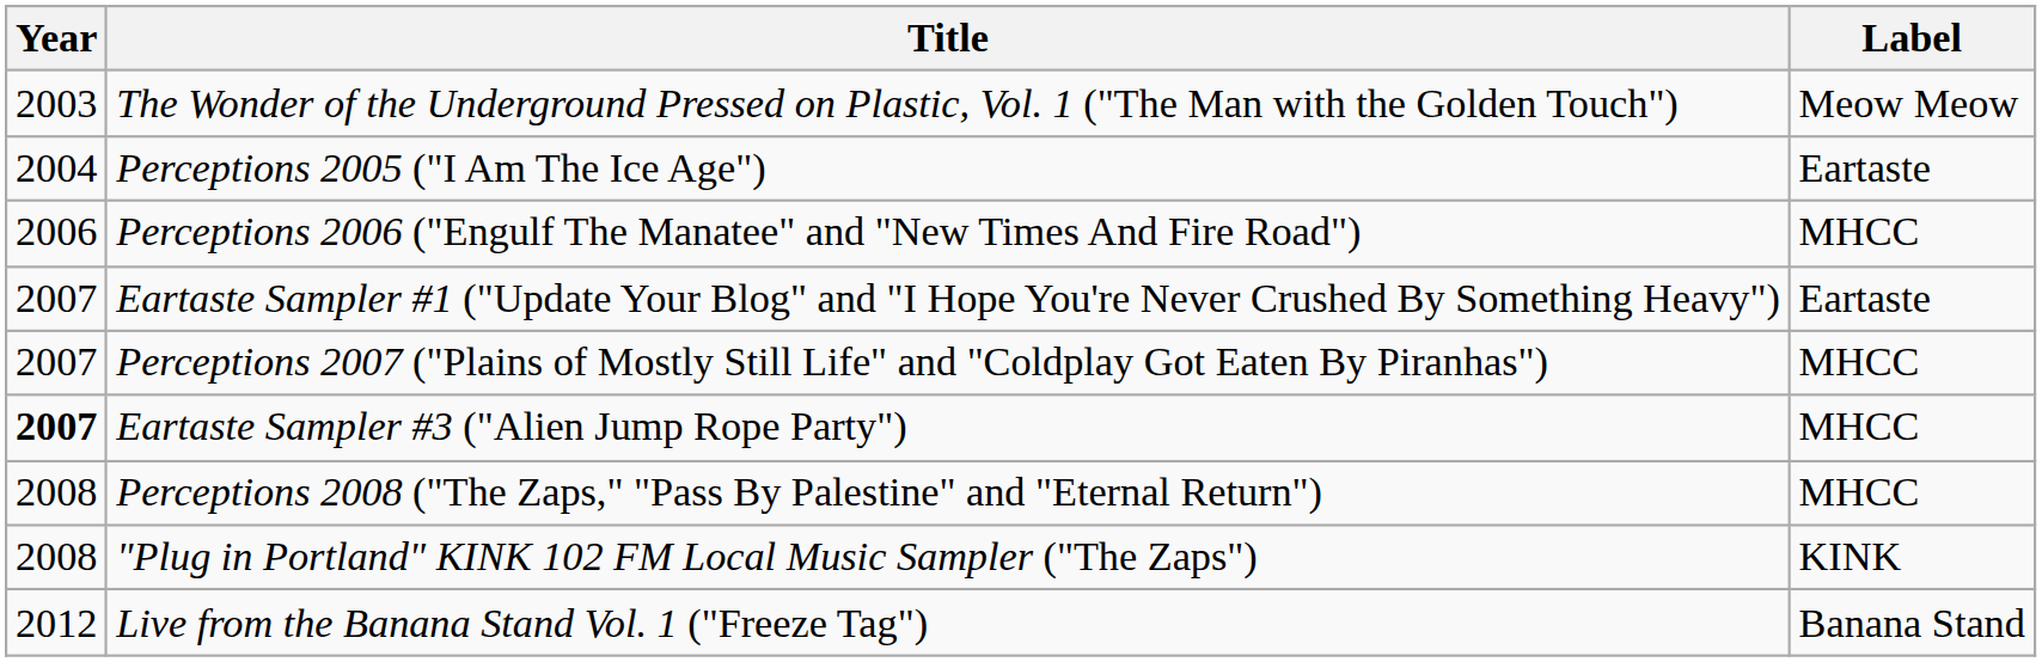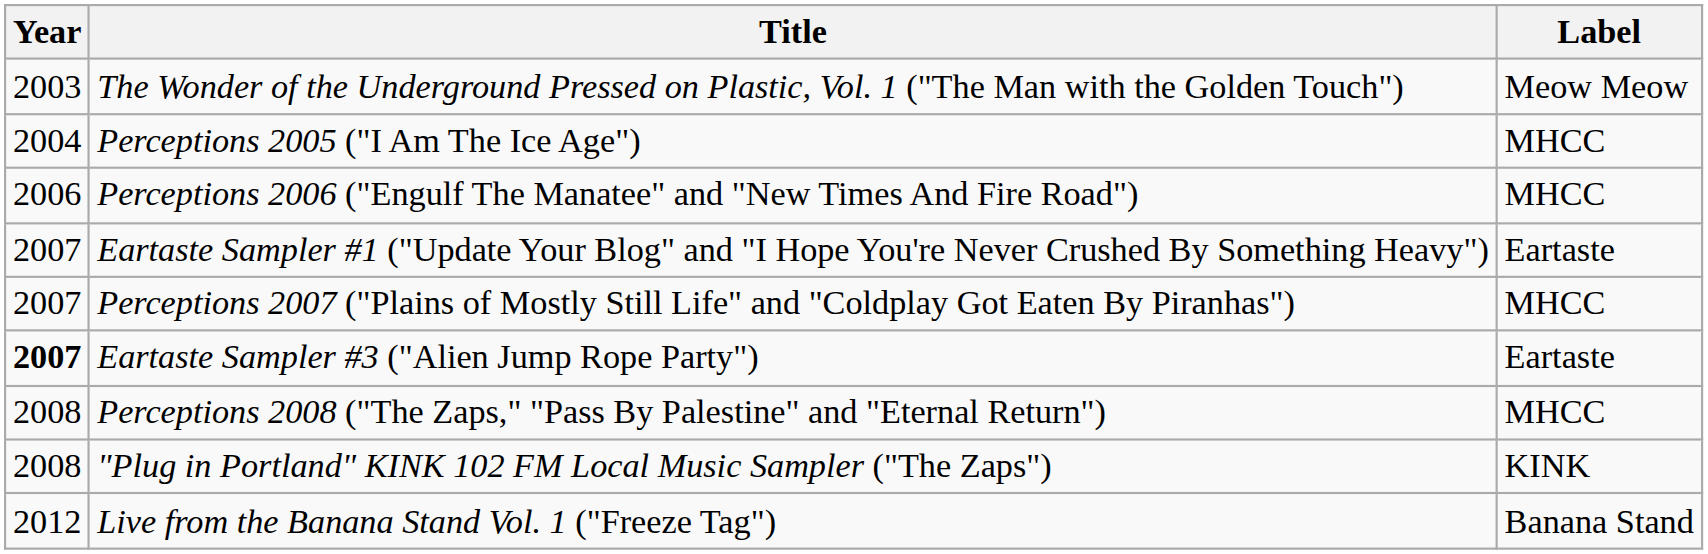Perceptions 2005 ("I Am The Ice Age") | Label: Eartaste -> MHCC
Eartaste Sampler #3 ("Alien Jump Rope Party") | Label: MHCC -> Eartaste
